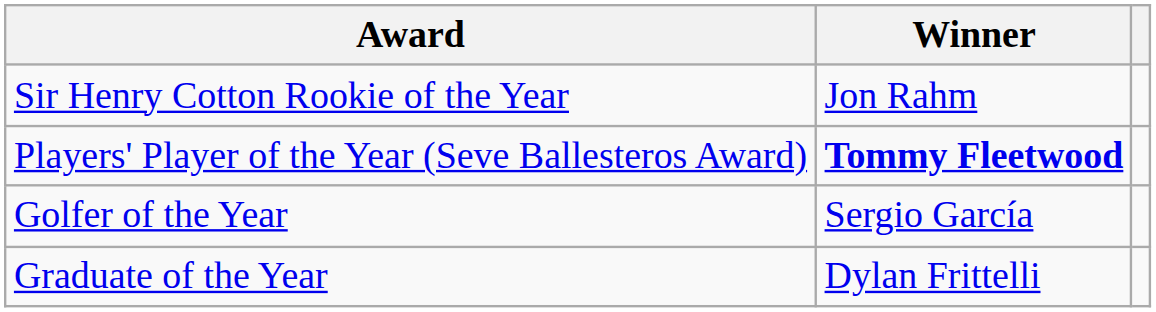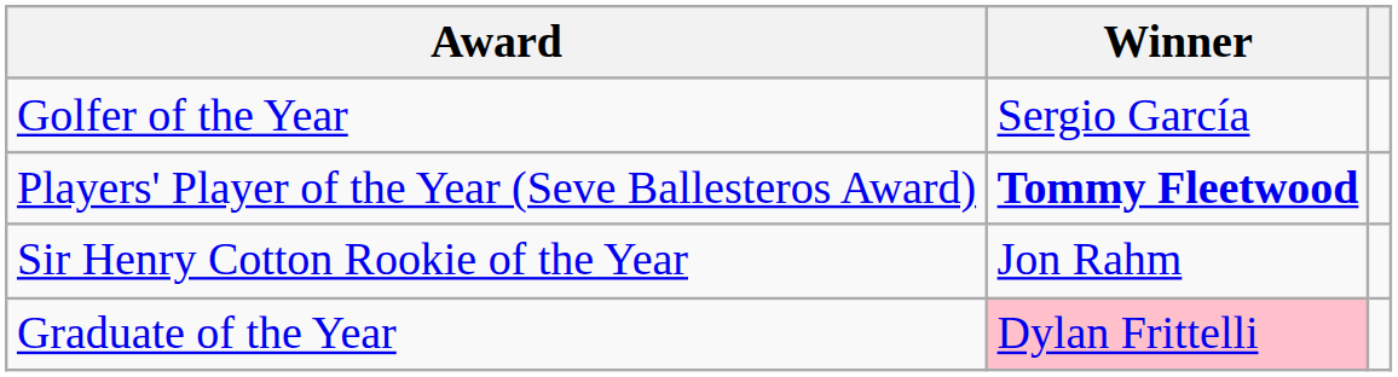rows swapped: Golfer of the Year <-> Sir Henry Cotton Rookie of the Year
Graduate of the Year | Winner: no background -> pink background
